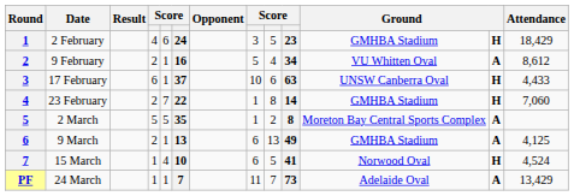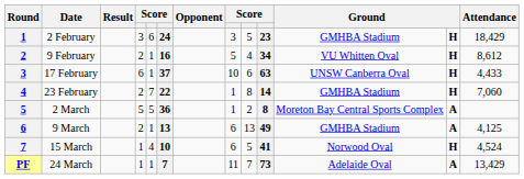2 February | column 4: 4 -> 3
9 February | column 12: A -> H
2 March | column 6: 35 -> 36
